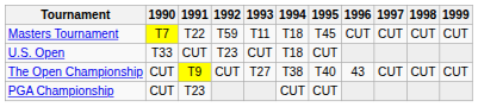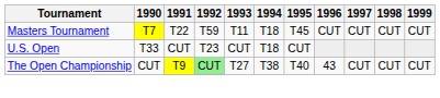The Open Championship | 1992: no background -> lightgreen background
- row: PGA Championship | CUT | T23 | CUT | CUT
